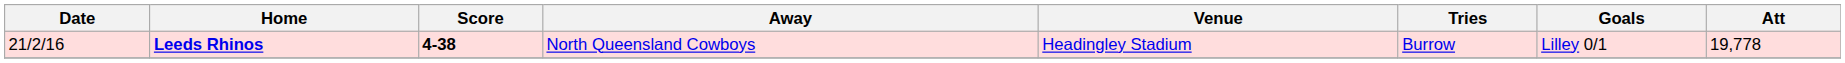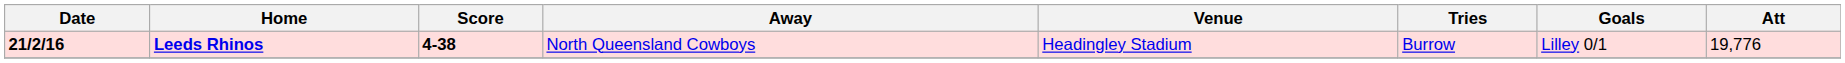Leeds Rhinos | Date: normal -> bold
Leeds Rhinos | Att: 19,778 -> 19,776
